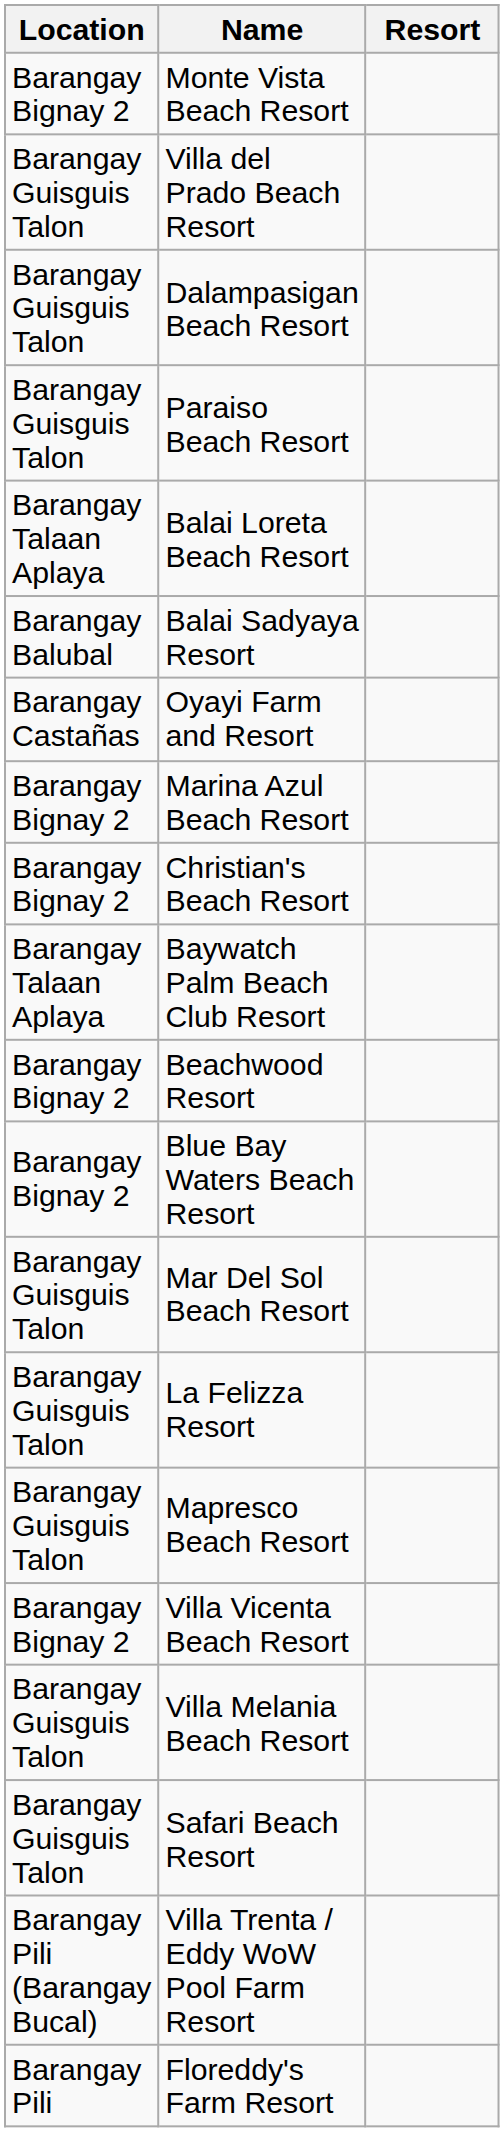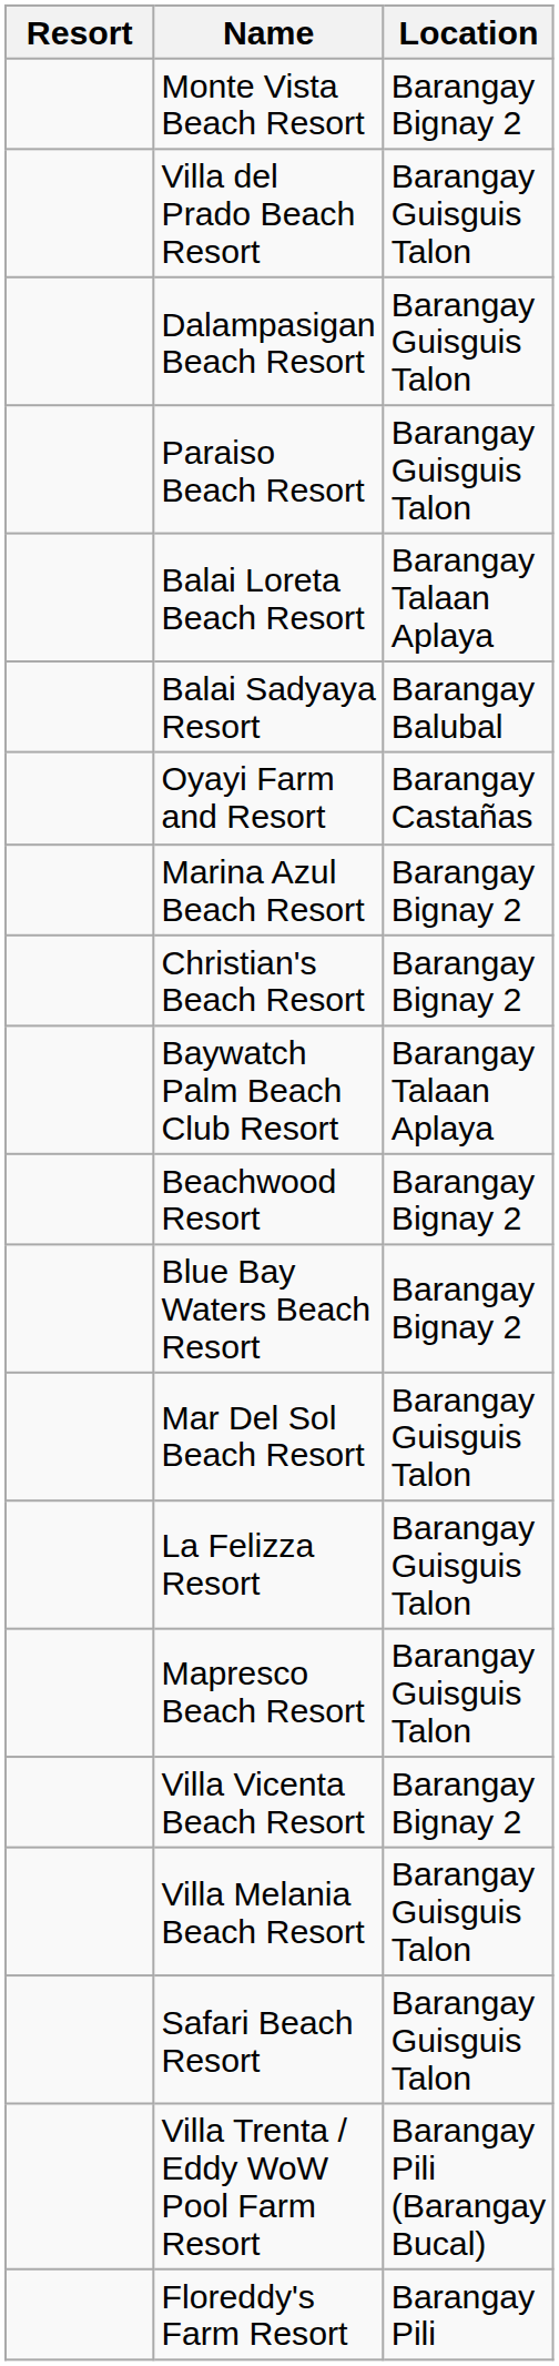columns swapped: Resort <-> Location
